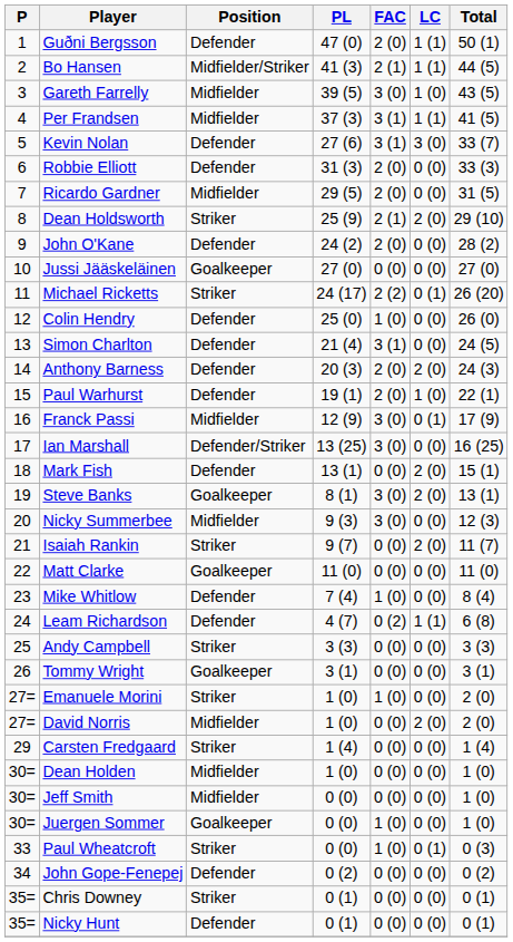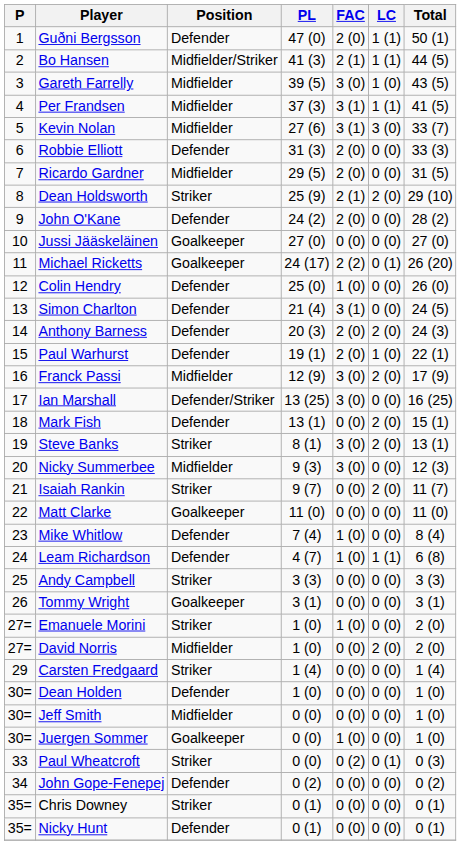Kevin Nolan | Position: Defender -> Midfielder
Michael Ricketts | Position: Striker -> Goalkeeper
Franck Passi | LC: 0 (1) -> 2 (0)
Steve Banks | Position: Goalkeeper -> Striker
Leam Richardson | FAC: 0 (2) -> 1 (0)
Dean Holden | Position: Midfielder -> Defender
Paul Wheatcroft | FAC: 1 (0) -> 0 (2)
